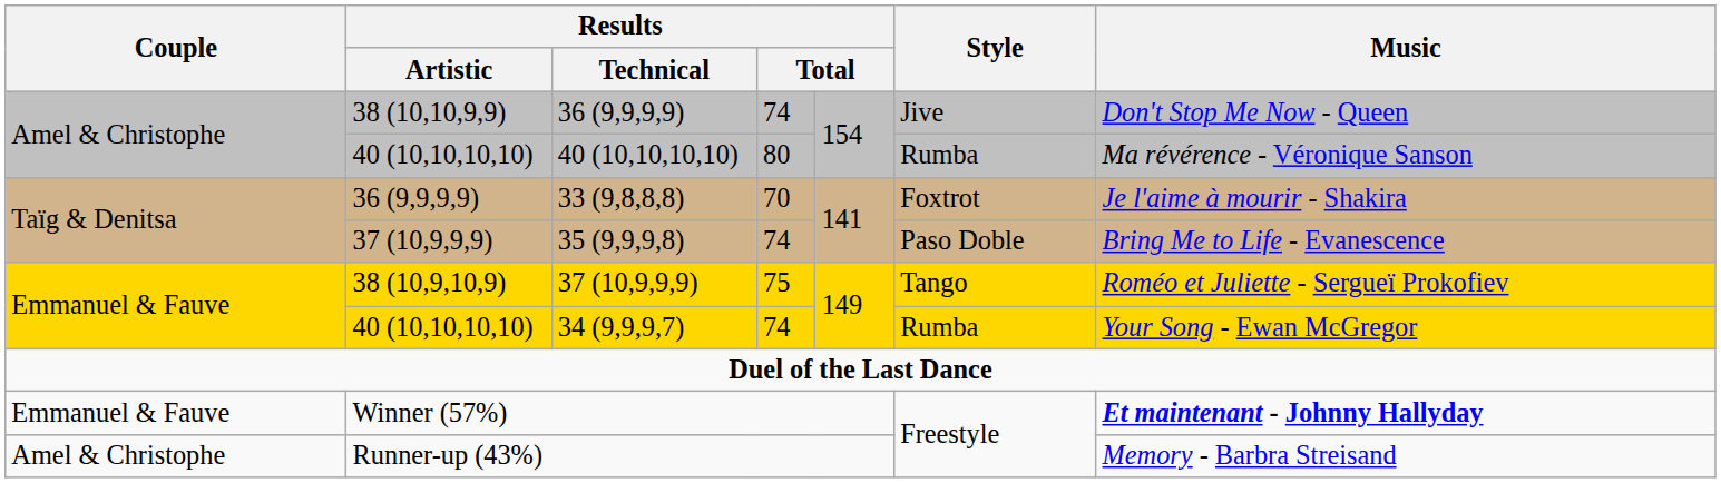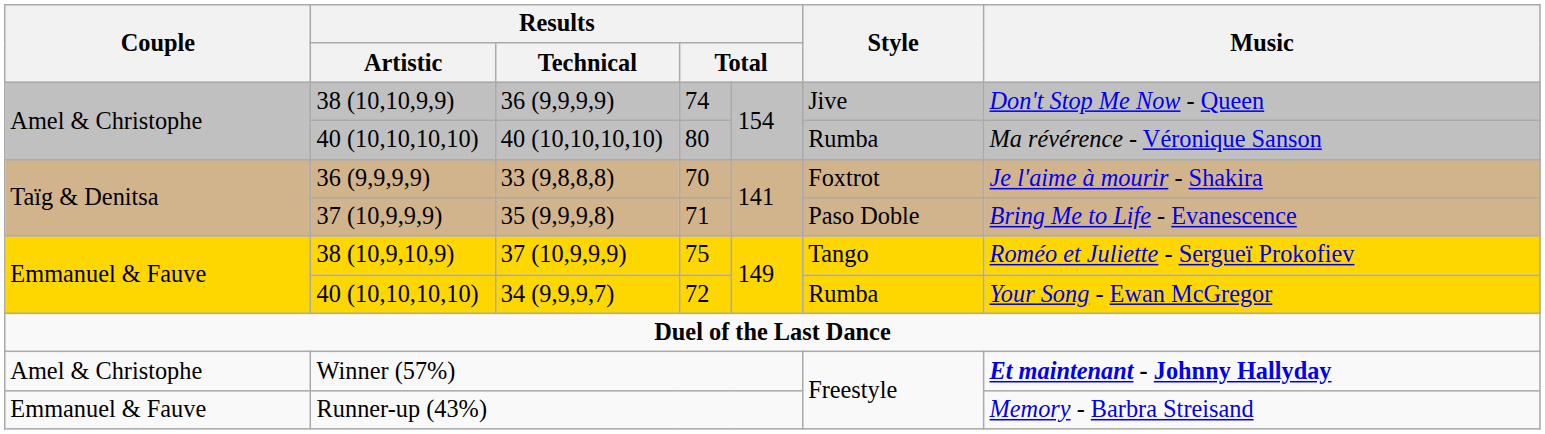35 (9,9,9,8) | column 4: 74 -> 71
34 (9,9,9,7) | column 4: 74 -> 72
Winner (57%) | Couple: Emmanuel & Fauve -> Amel & Christophe
Runner-up (43%) | Couple: Amel & Christophe -> Emmanuel & Fauve
